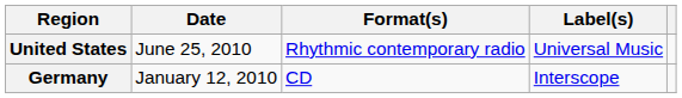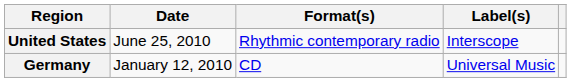United States | Label(s): Universal Music -> Interscope
Germany | Label(s): Interscope -> Universal Music
